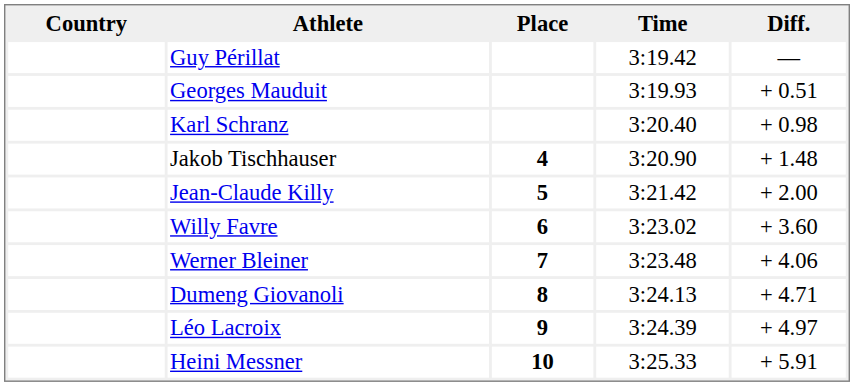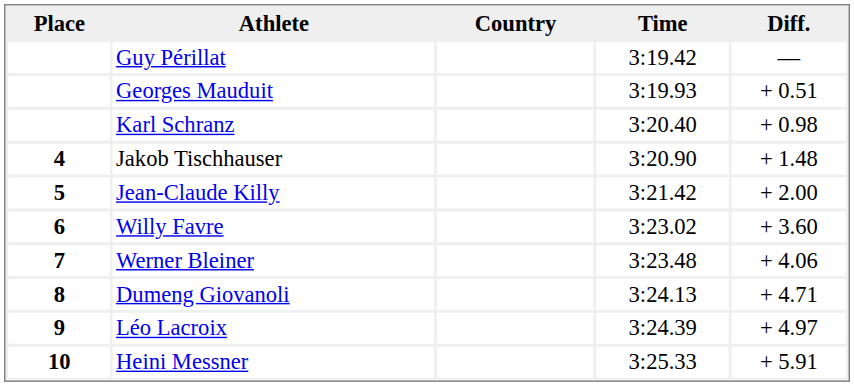columns swapped: Place <-> Country
